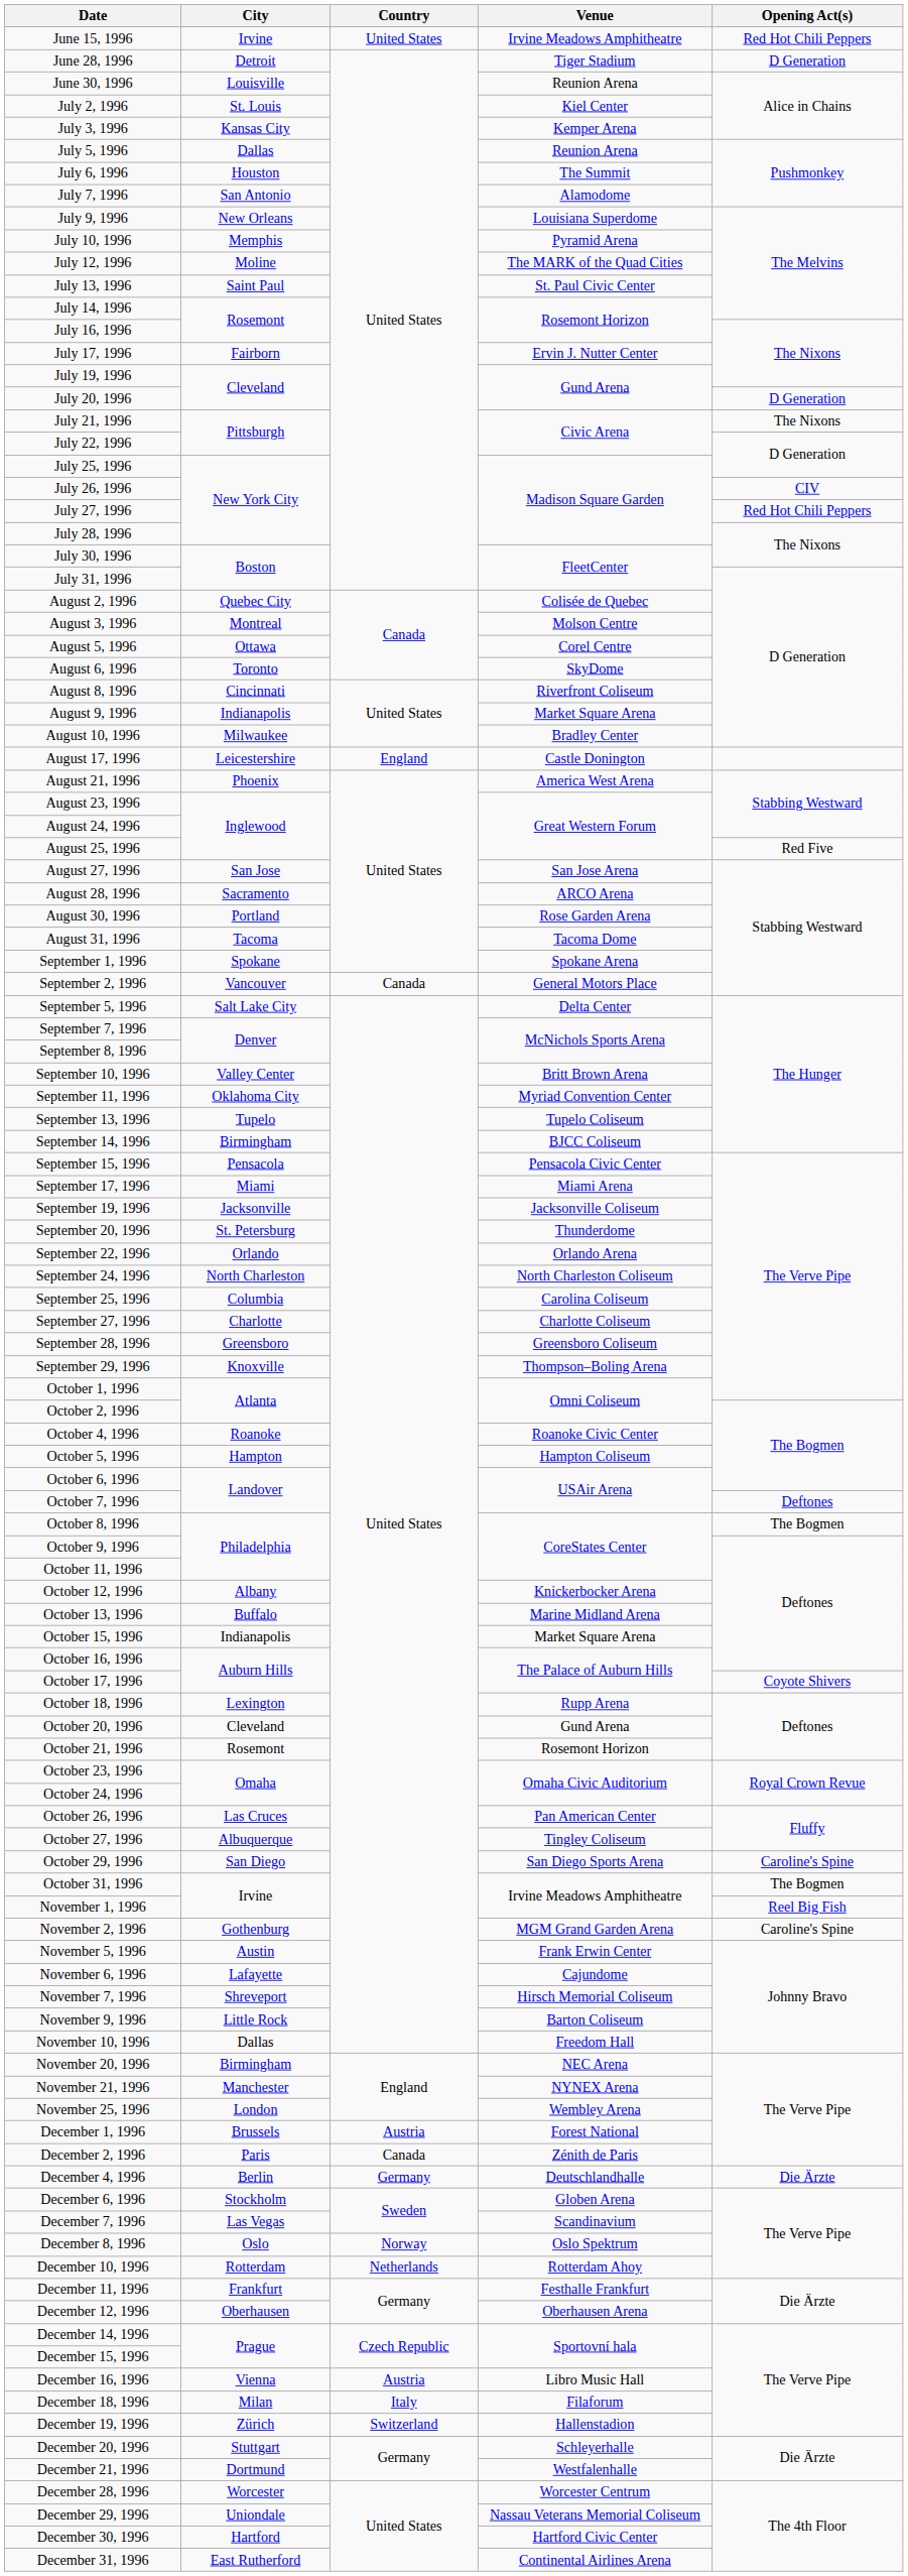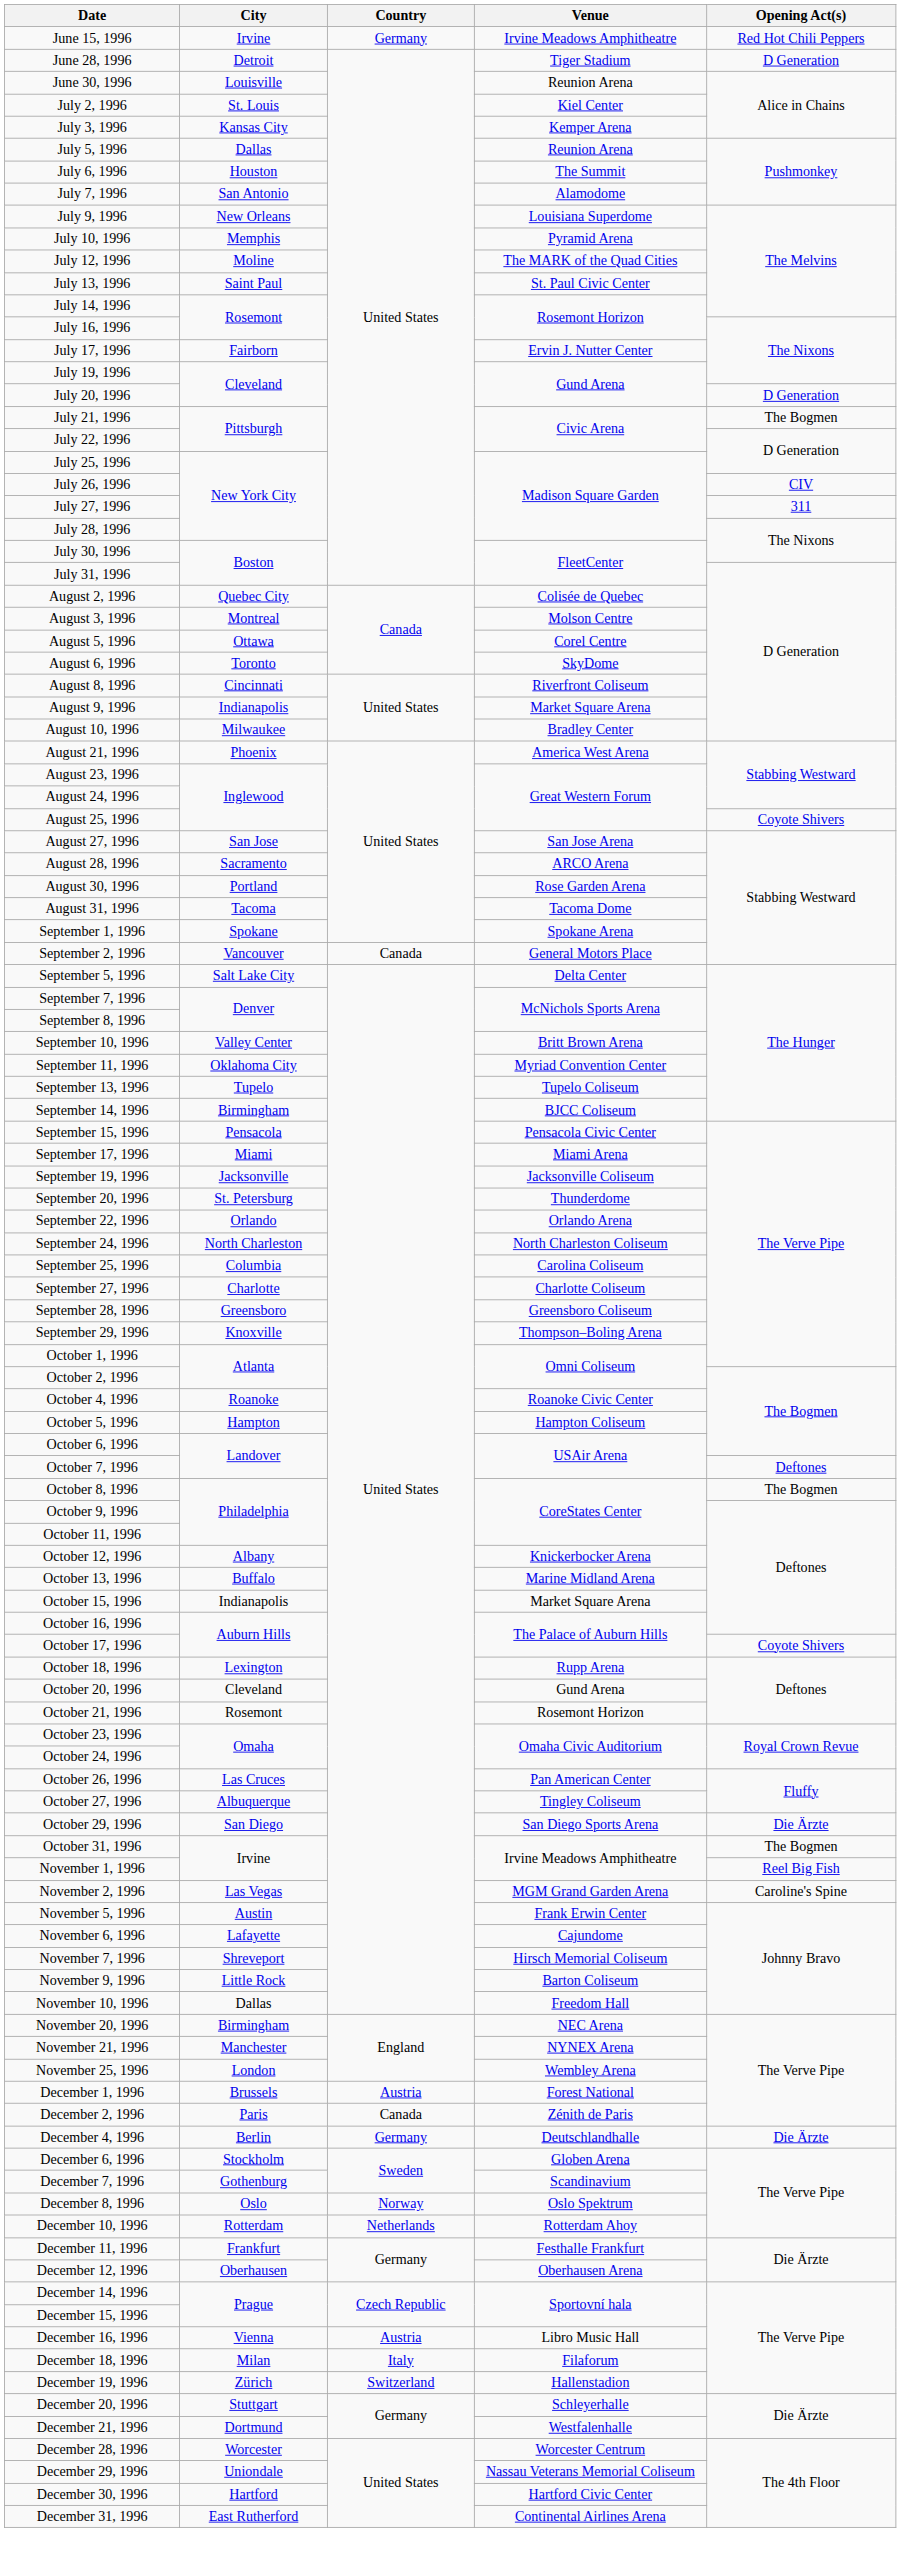June 15, 1996 | Country: United States -> Germany
July 21, 1996 | Opening Act(s): The Nixons -> The Bogmen
July 27, 1996 | Opening Act(s): Red Hot Chili Peppers -> 311
- row: August 17, 1996 | Leicestershire | England | Castle Donington
August 25, 1996 | Opening Act(s): Red Five -> Coyote Shivers
October 29, 1996 | Opening Act(s): Caroline's Spine -> Die Ärzte
November 2, 1996 | City: Gothenburg -> Las Vegas
December 7, 1996 | City: Las Vegas -> Gothenburg
